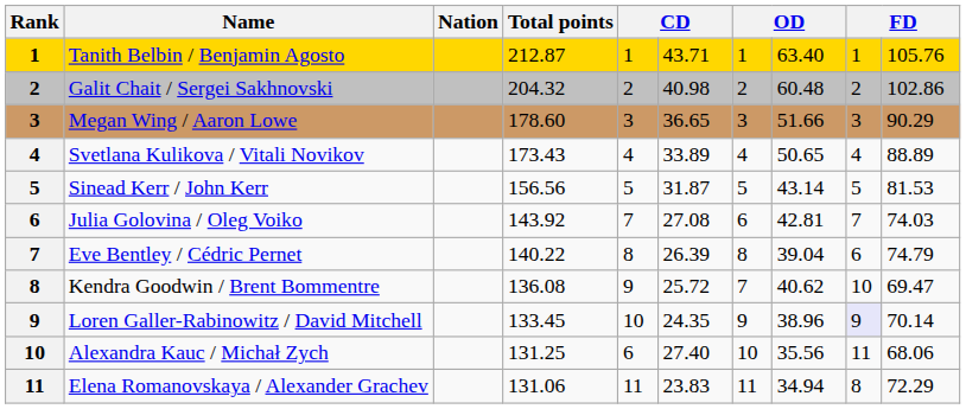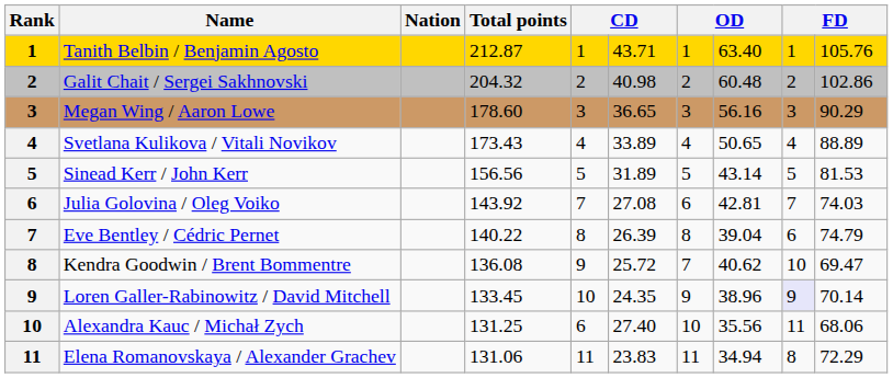Megan Wing / Aaron Lowe | column 8: 51.66 -> 56.16
Sinead Kerr / John Kerr | column 6: 31.87 -> 31.89
